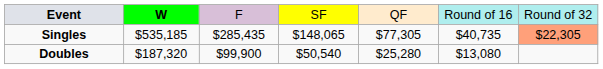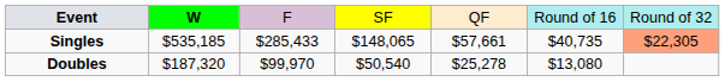Singles | column 3: $285,435 -> $285,433
Singles | column 5: $77,305 -> $57,661
Doubles | column 3: $99,900 -> $99,970
Doubles | column 5: $25,280 -> $25,278
